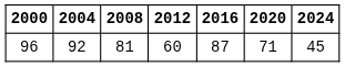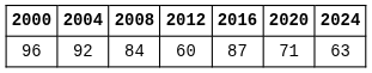96 | 2008: 81 -> 84
96 | 2024: 45 -> 63
